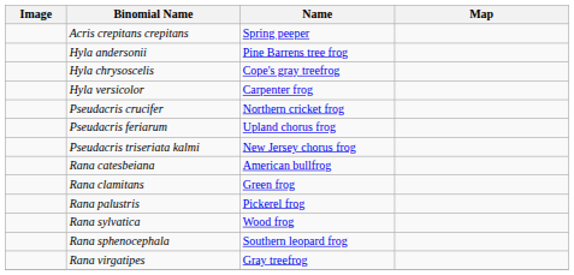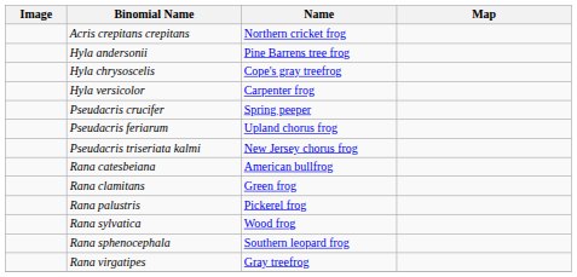Acris crepitans crepitans | Name: Spring peeper -> Northern cricket frog
Pseudacris crucifer | Name: Northern cricket frog -> Spring peeper
